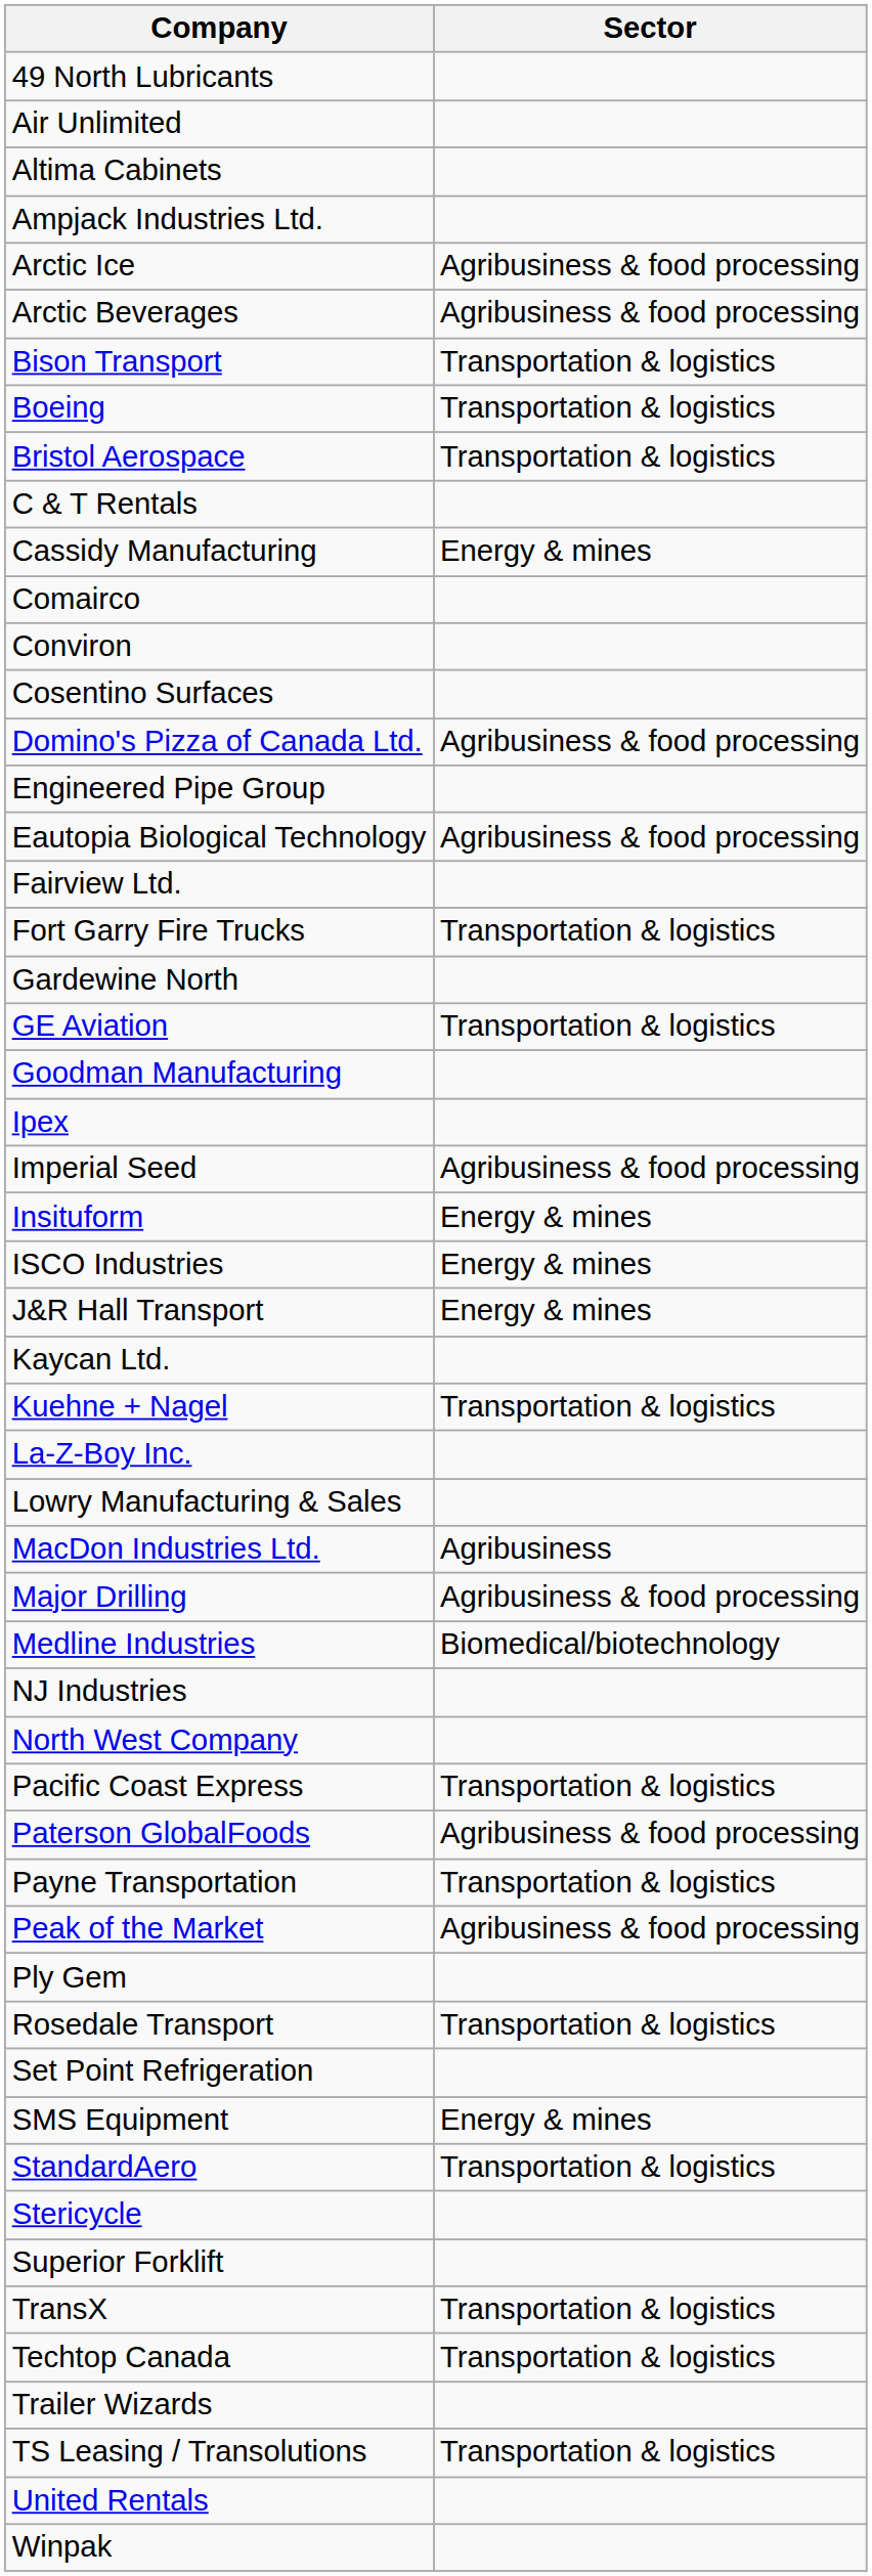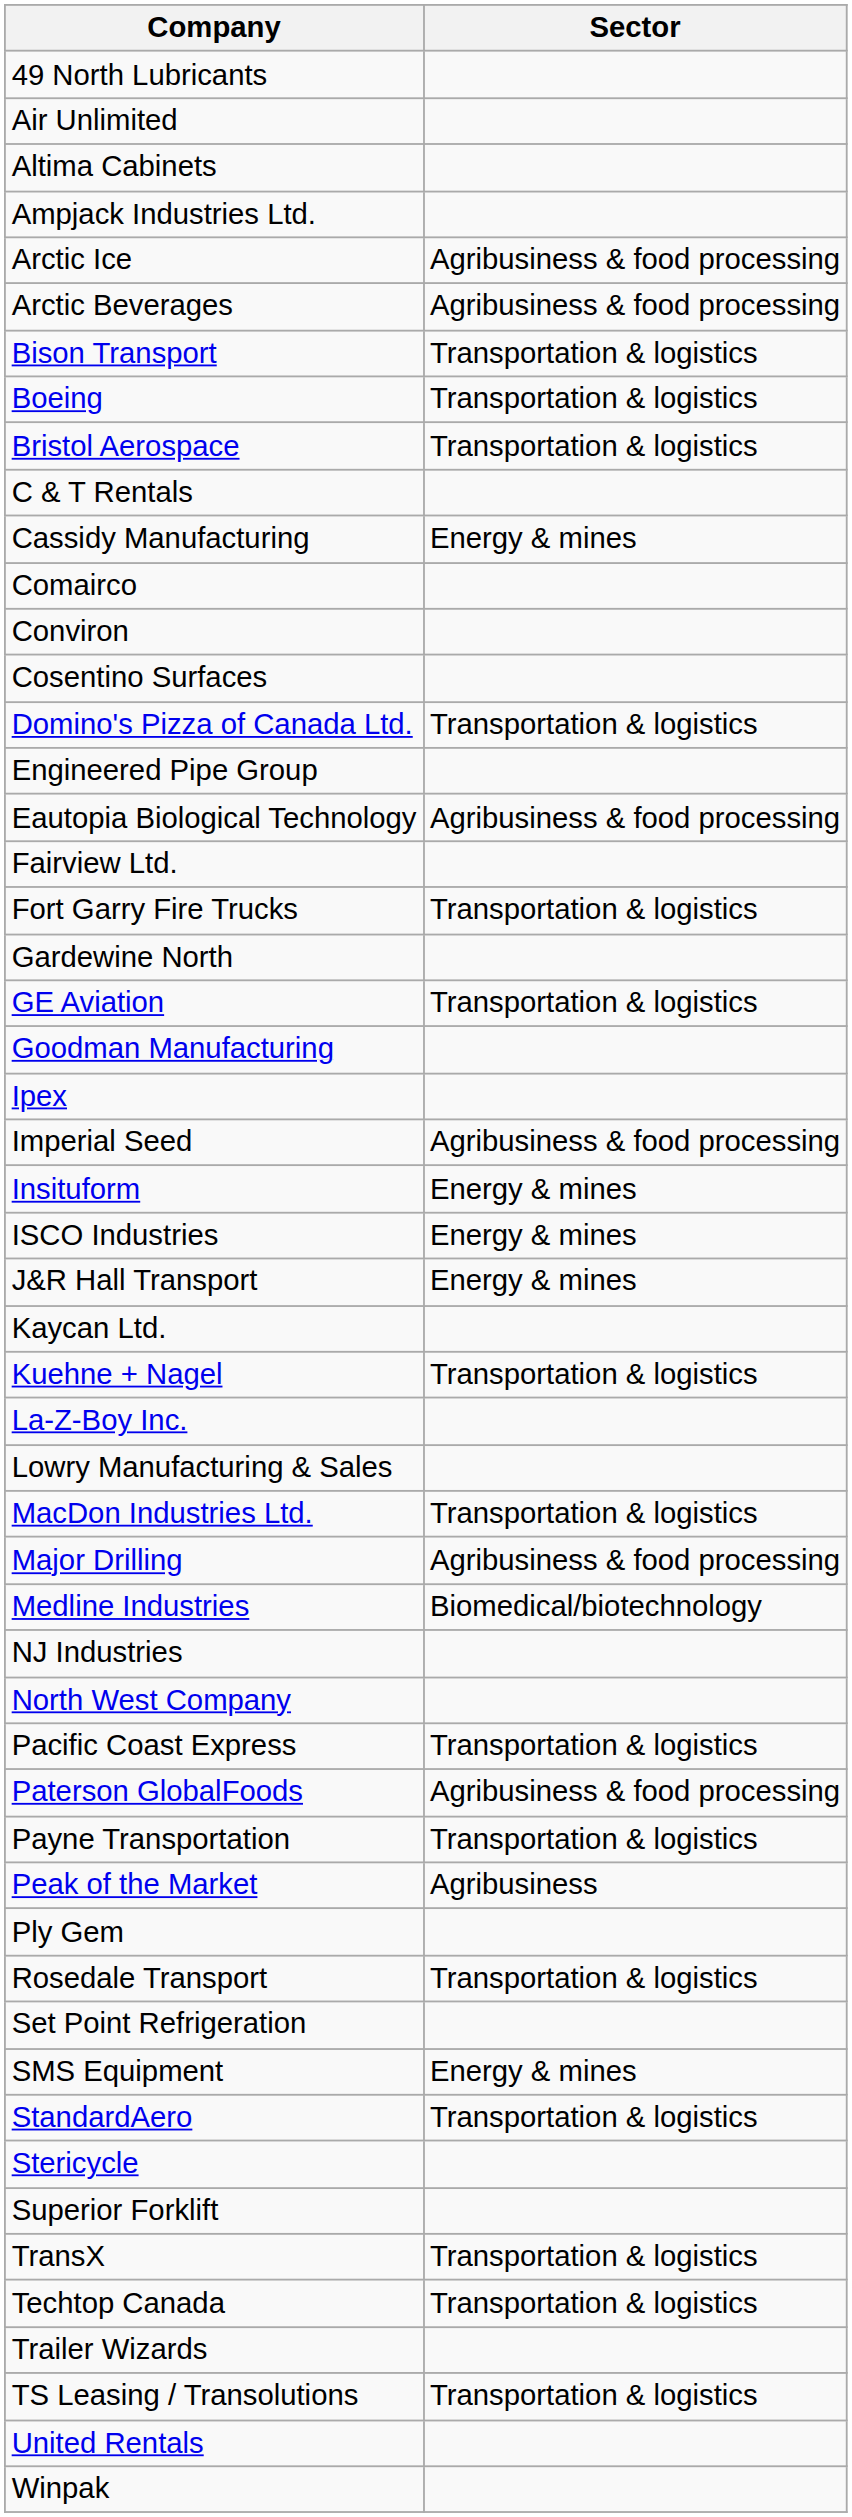Domino's Pizza of Canada Ltd. | Sector: Agribusiness & food processing -> Transportation & logistics
MacDon Industries Ltd. | Sector: Agribusiness -> Transportation & logistics
Peak of the Market | Sector: Agribusiness & food processing -> Agribusiness
